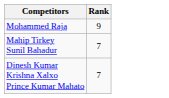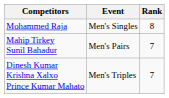+ column: Event | Men's Singles | Men's Pairs | Men's Triples
Mohammed Raja | Rank: 9 -> 8
